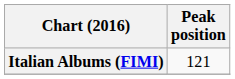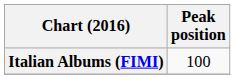Italian Albums (FIMI) | Peak position: 121 -> 100
